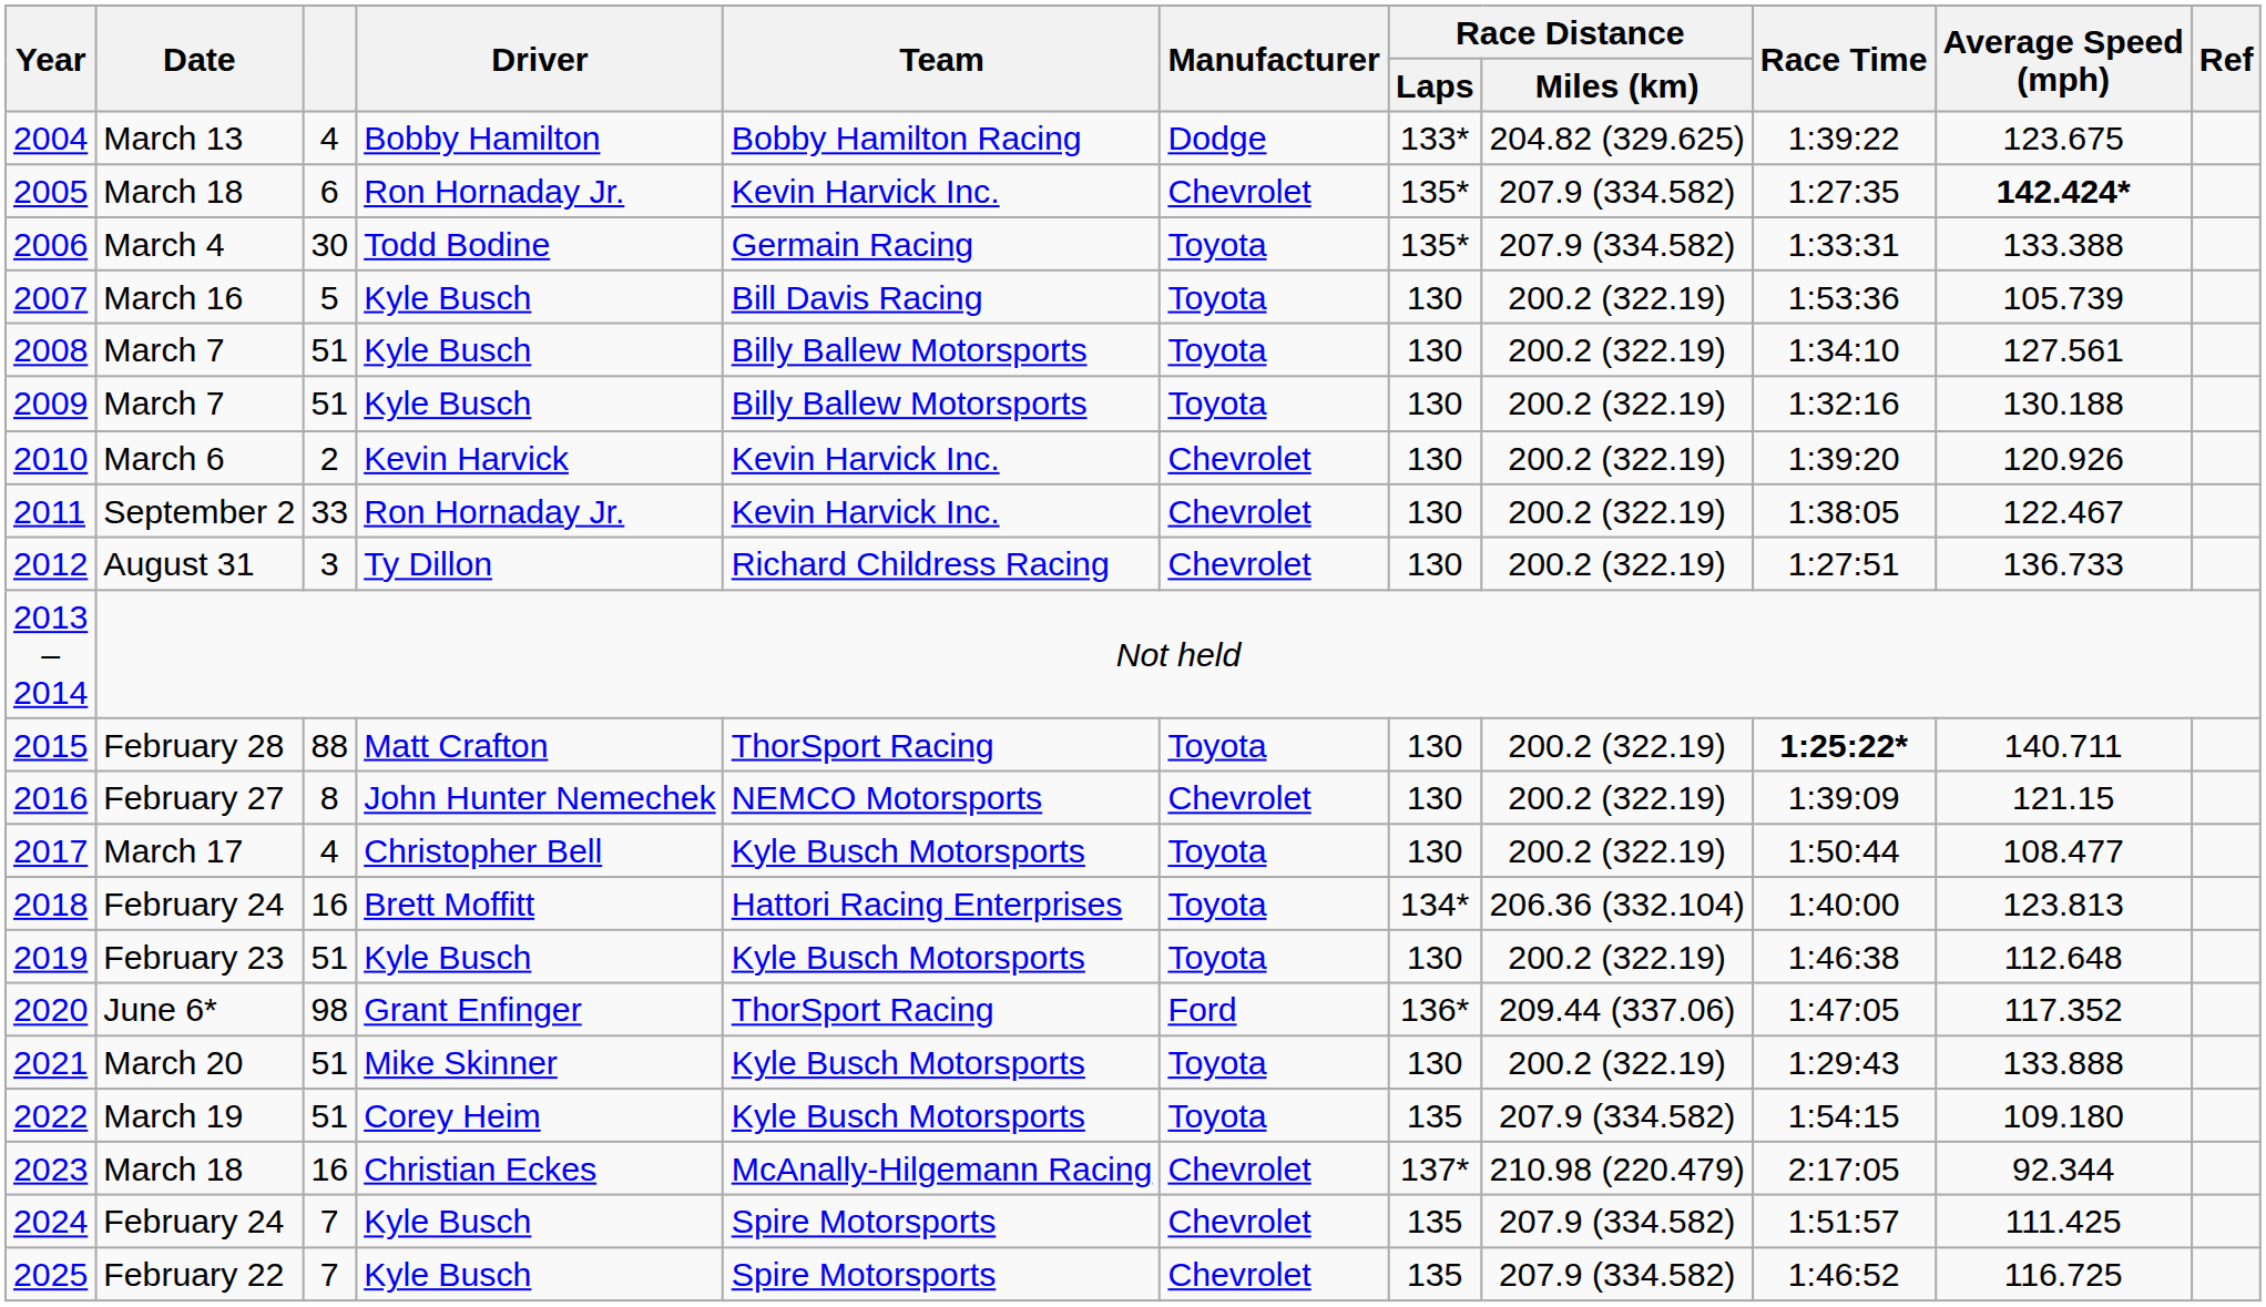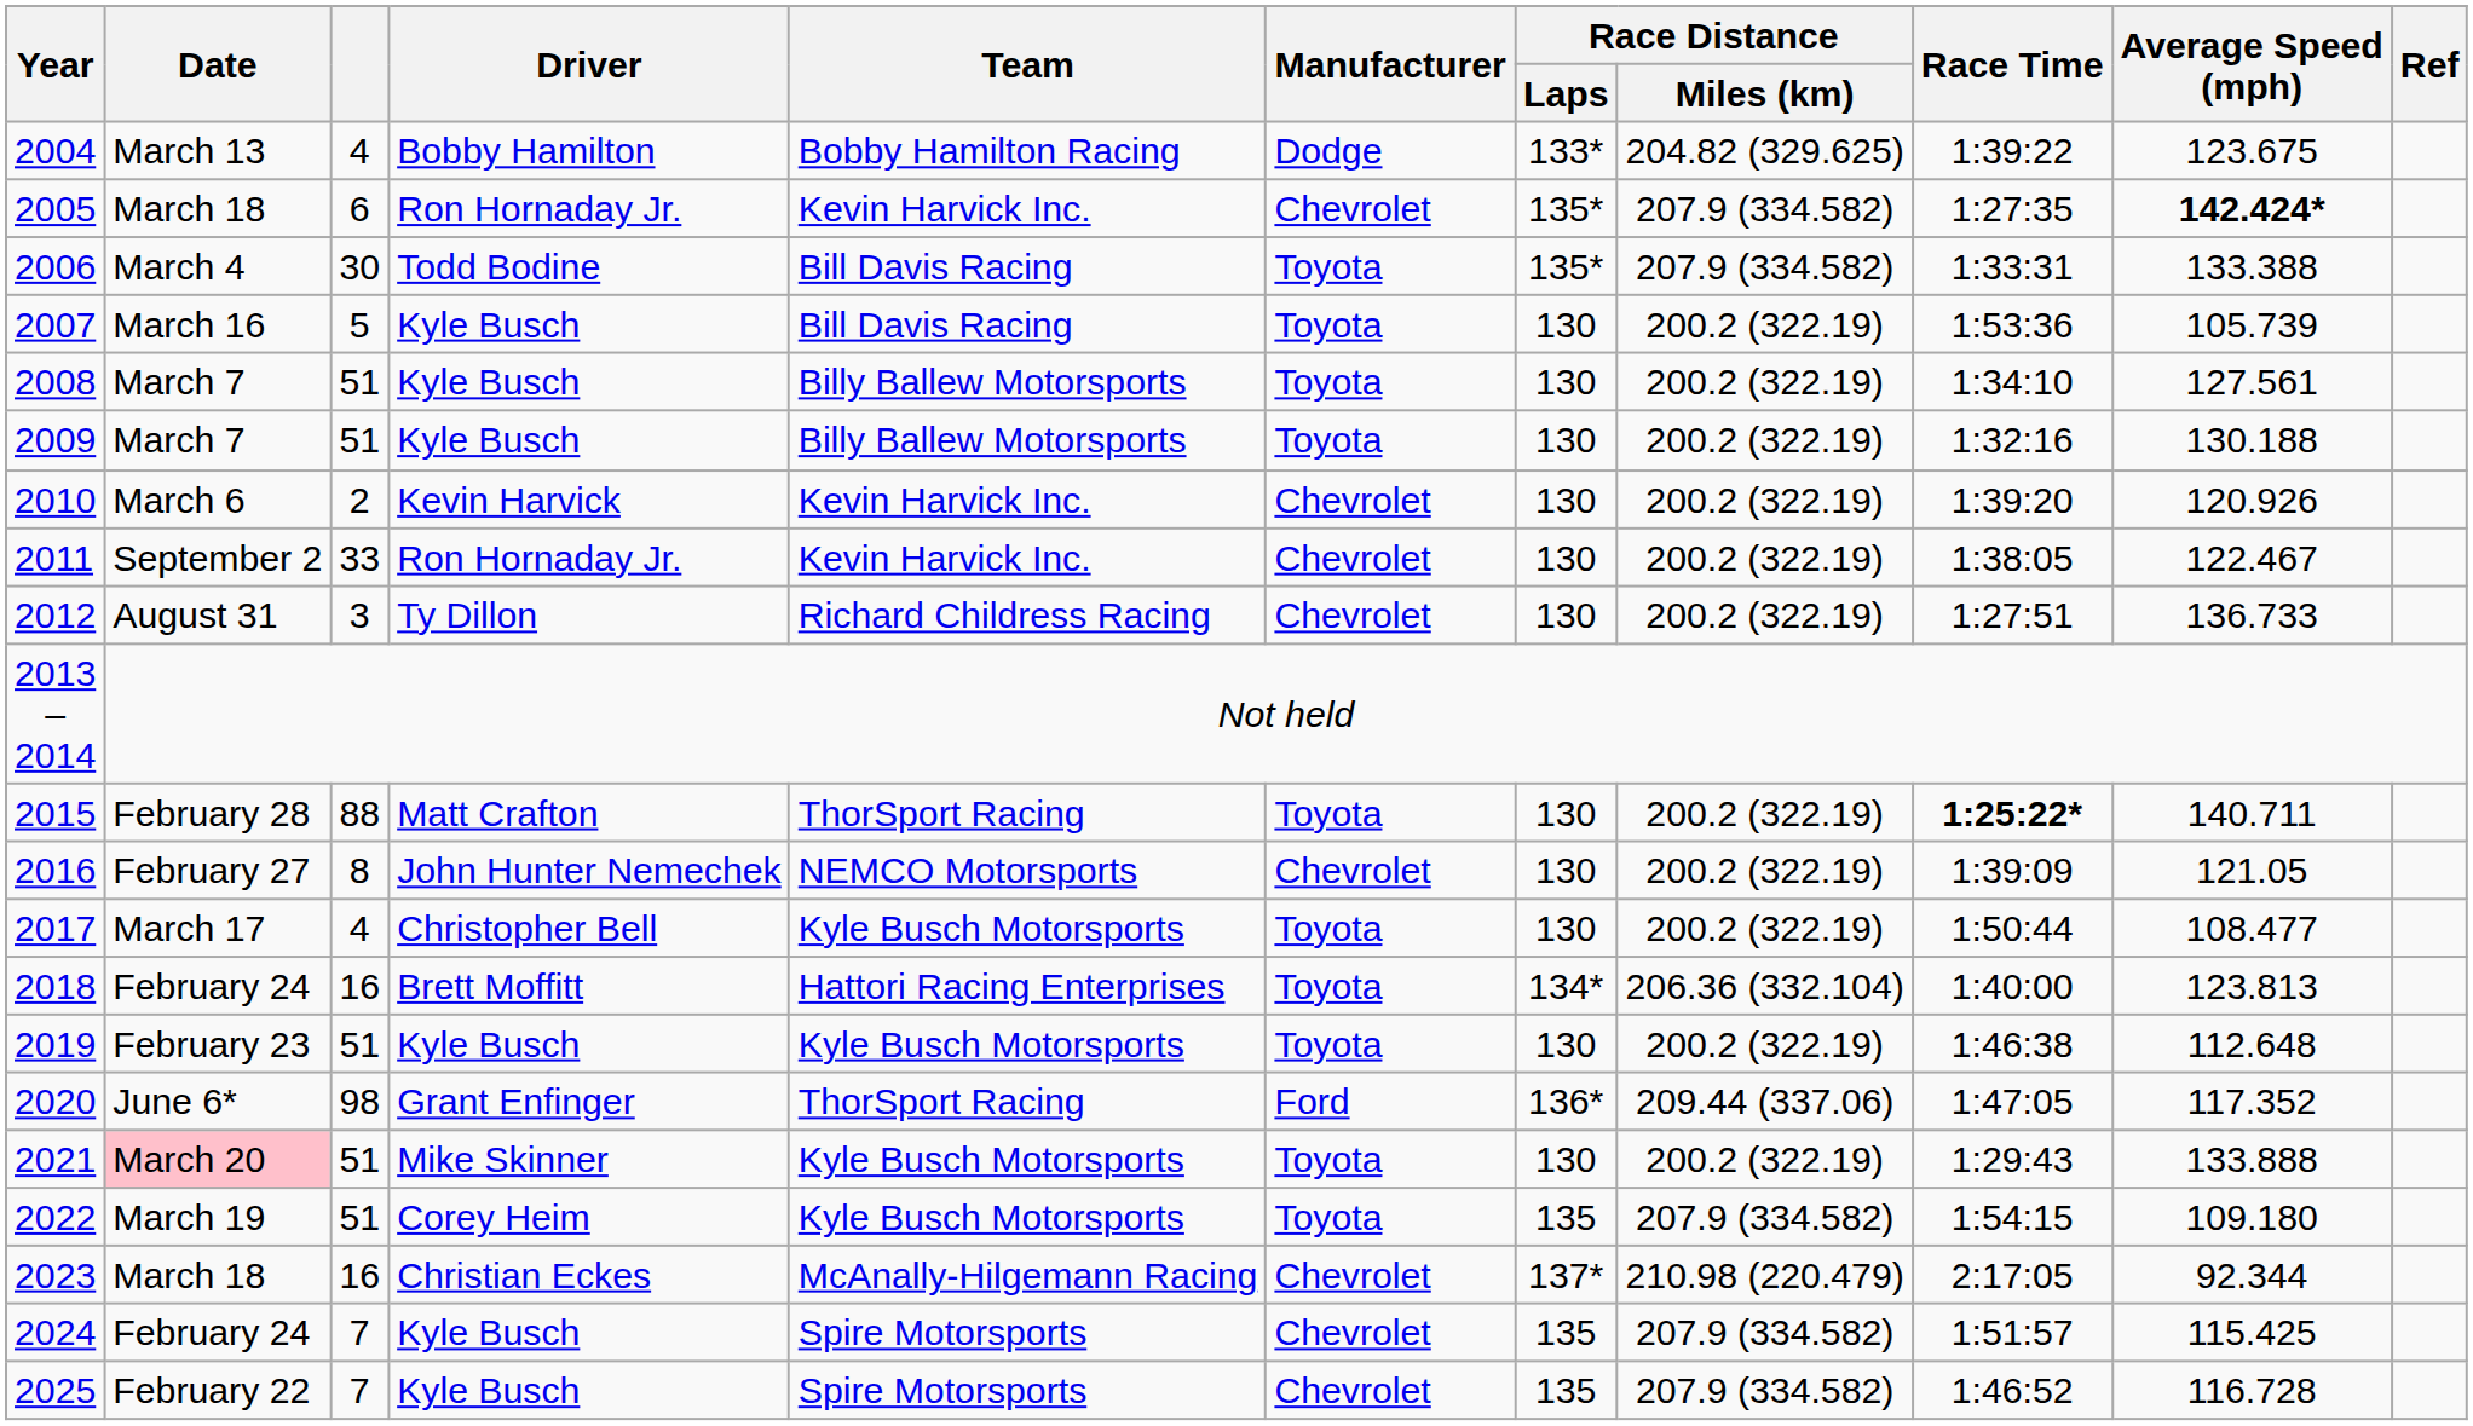2006 | Team: Germain Racing -> Bill Davis Racing
2016 | Average Speed (mph): 121.15 -> 121.05
2021 | Date: no background -> pink background
2024 | Average Speed (mph): 111.425 -> 115.425
2025 | Average Speed (mph): 116.725 -> 116.728
